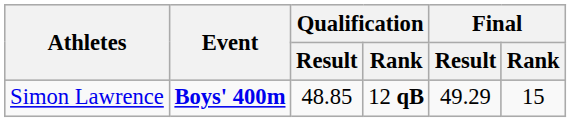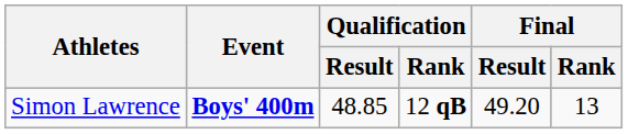Simon Lawrence | Final / Result: 49.29 -> 49.20
Simon Lawrence | Final / Rank: 15 -> 13
